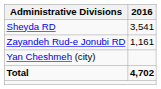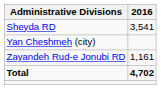rows swapped: Zayandeh Rud-e Jonubi RD <-> Yan Cheshmeh (city)
